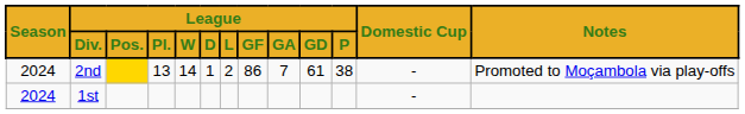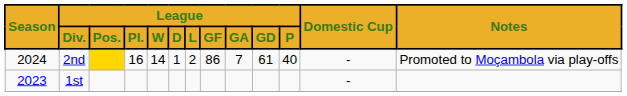2nd | League / Pl.: 13 -> 16
2nd | League / P: 38 -> 40
1st | Season: 2024 -> 2023
